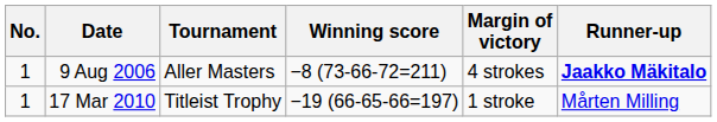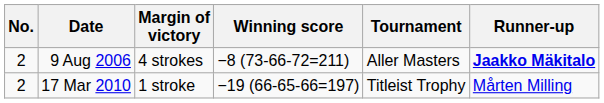columns swapped: Tournament <-> Margin of victory
9 Aug 2006 | No.: 1 -> 2
17 Mar 2010 | No.: 1 -> 2
